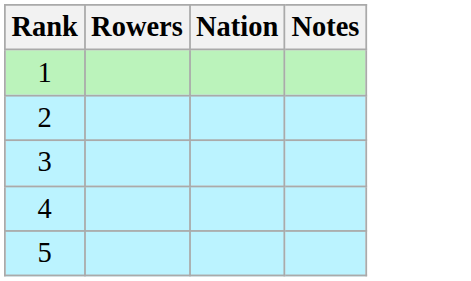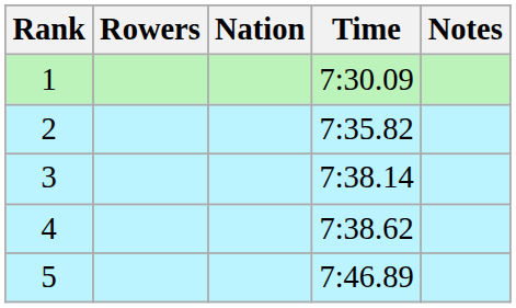+ column: Time | 7:30.09 | 7:35.82 | 7:38.14 | 7:38.62 | 7:46.89
